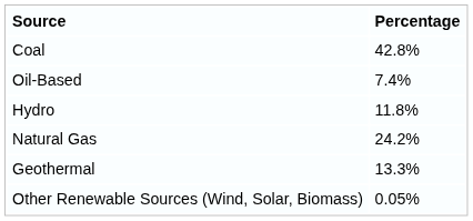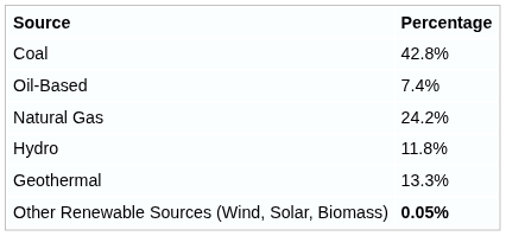rows swapped: Natural Gas <-> Hydro
Other Renewable Sources (Wind, Solar, Biomass) | Percentage: normal -> bold
